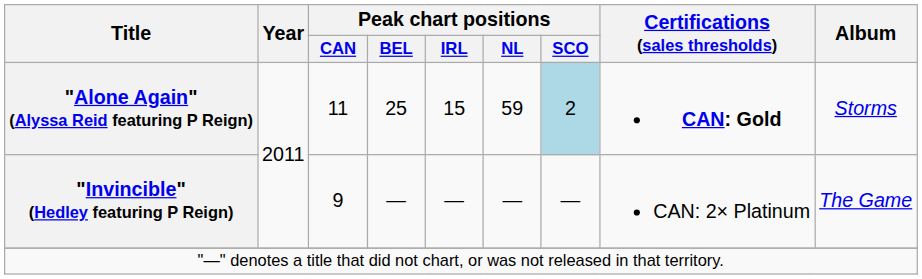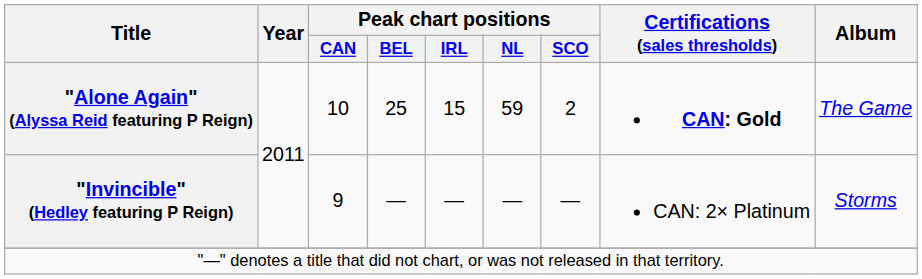"Alone Again" (Alyssa Reid featuring P Reign) | Peak chart positions / CAN: 11 -> 10
"Alone Again" (Alyssa Reid featuring P Reign) | Peak chart positions / SCO: lightblue background -> no background
"Alone Again" (Alyssa Reid featuring P Reign) | Album: Storms -> The Game
"Invincible" (Hedley featuring P Reign) | Album: The Game -> Storms
